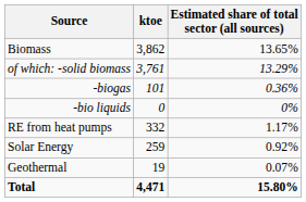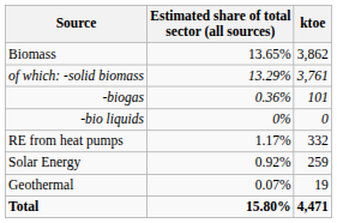columns swapped: ktoe <-> Estimated share of total sector (all sources)
